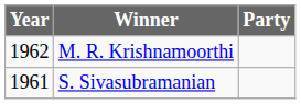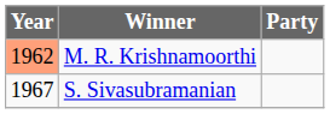M. R. Krishnamoorthi | Year: no background -> lightsalmon background
S. Sivasubramanian | Year: 1961 -> 1967
